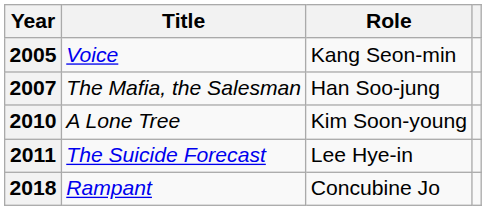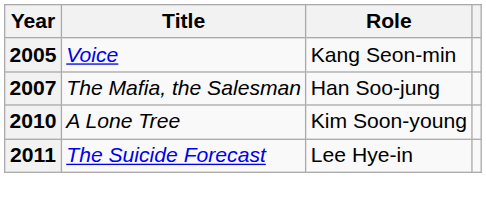- row: 2018 | Rampant | Concubine Jo
